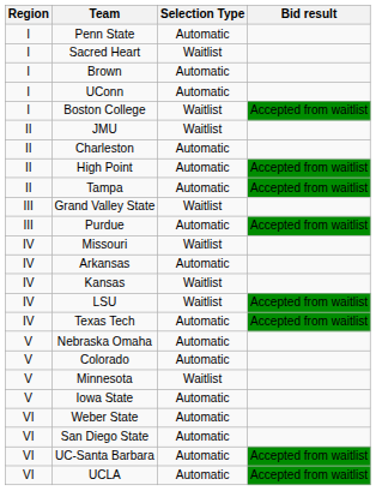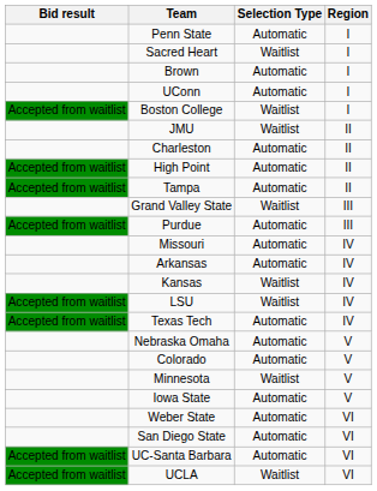columns swapped: Region <-> Bid result
Missouri | Selection Type: Waitlist -> Automatic
UCLA | Selection Type: Automatic -> Waitlist
